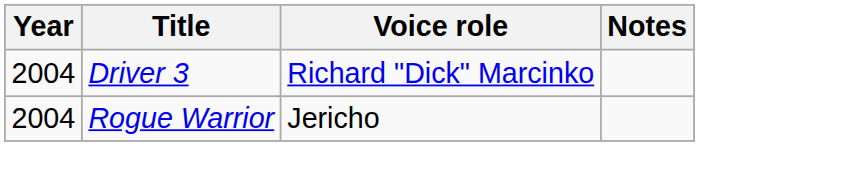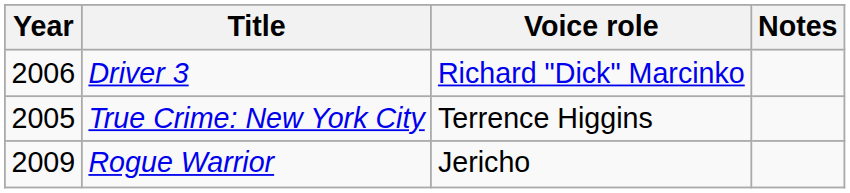Driver 3 | Year: 2004 -> 2006
+ row: 2005 | True Crime: New York City | Terrence Higgins
Rogue Warrior | Year: 2004 -> 2009
